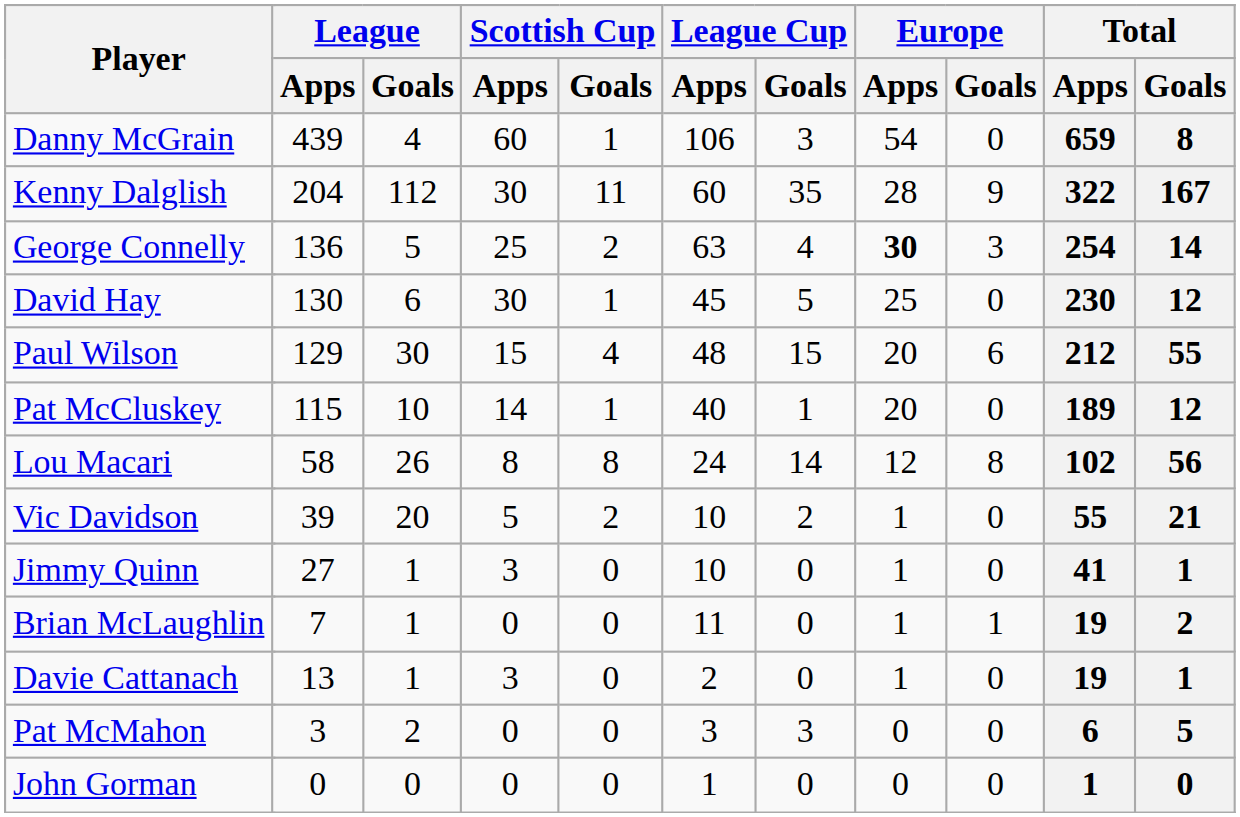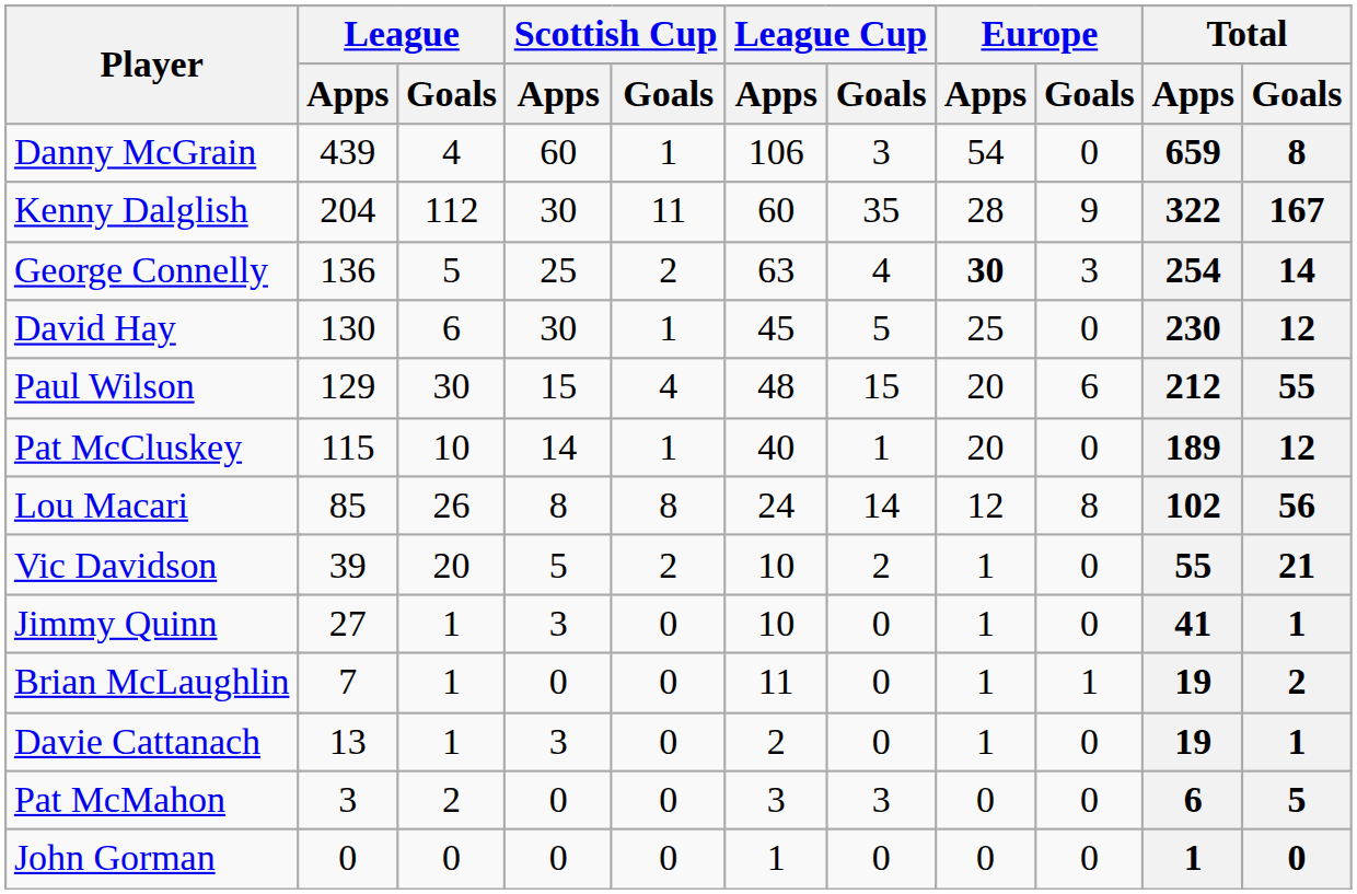Lou Macari | League / Apps: 58 -> 85
